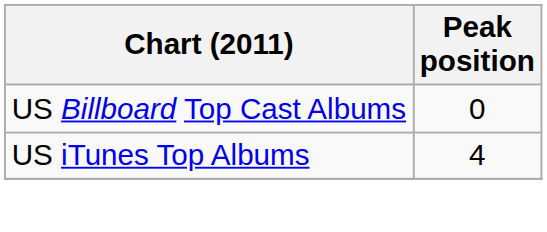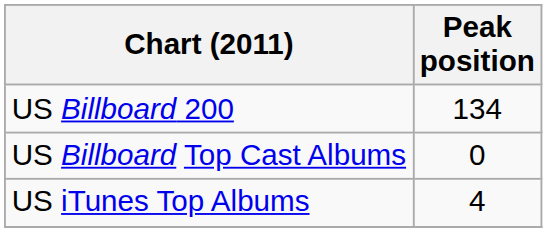+ row: US Billboard 200 | 134
